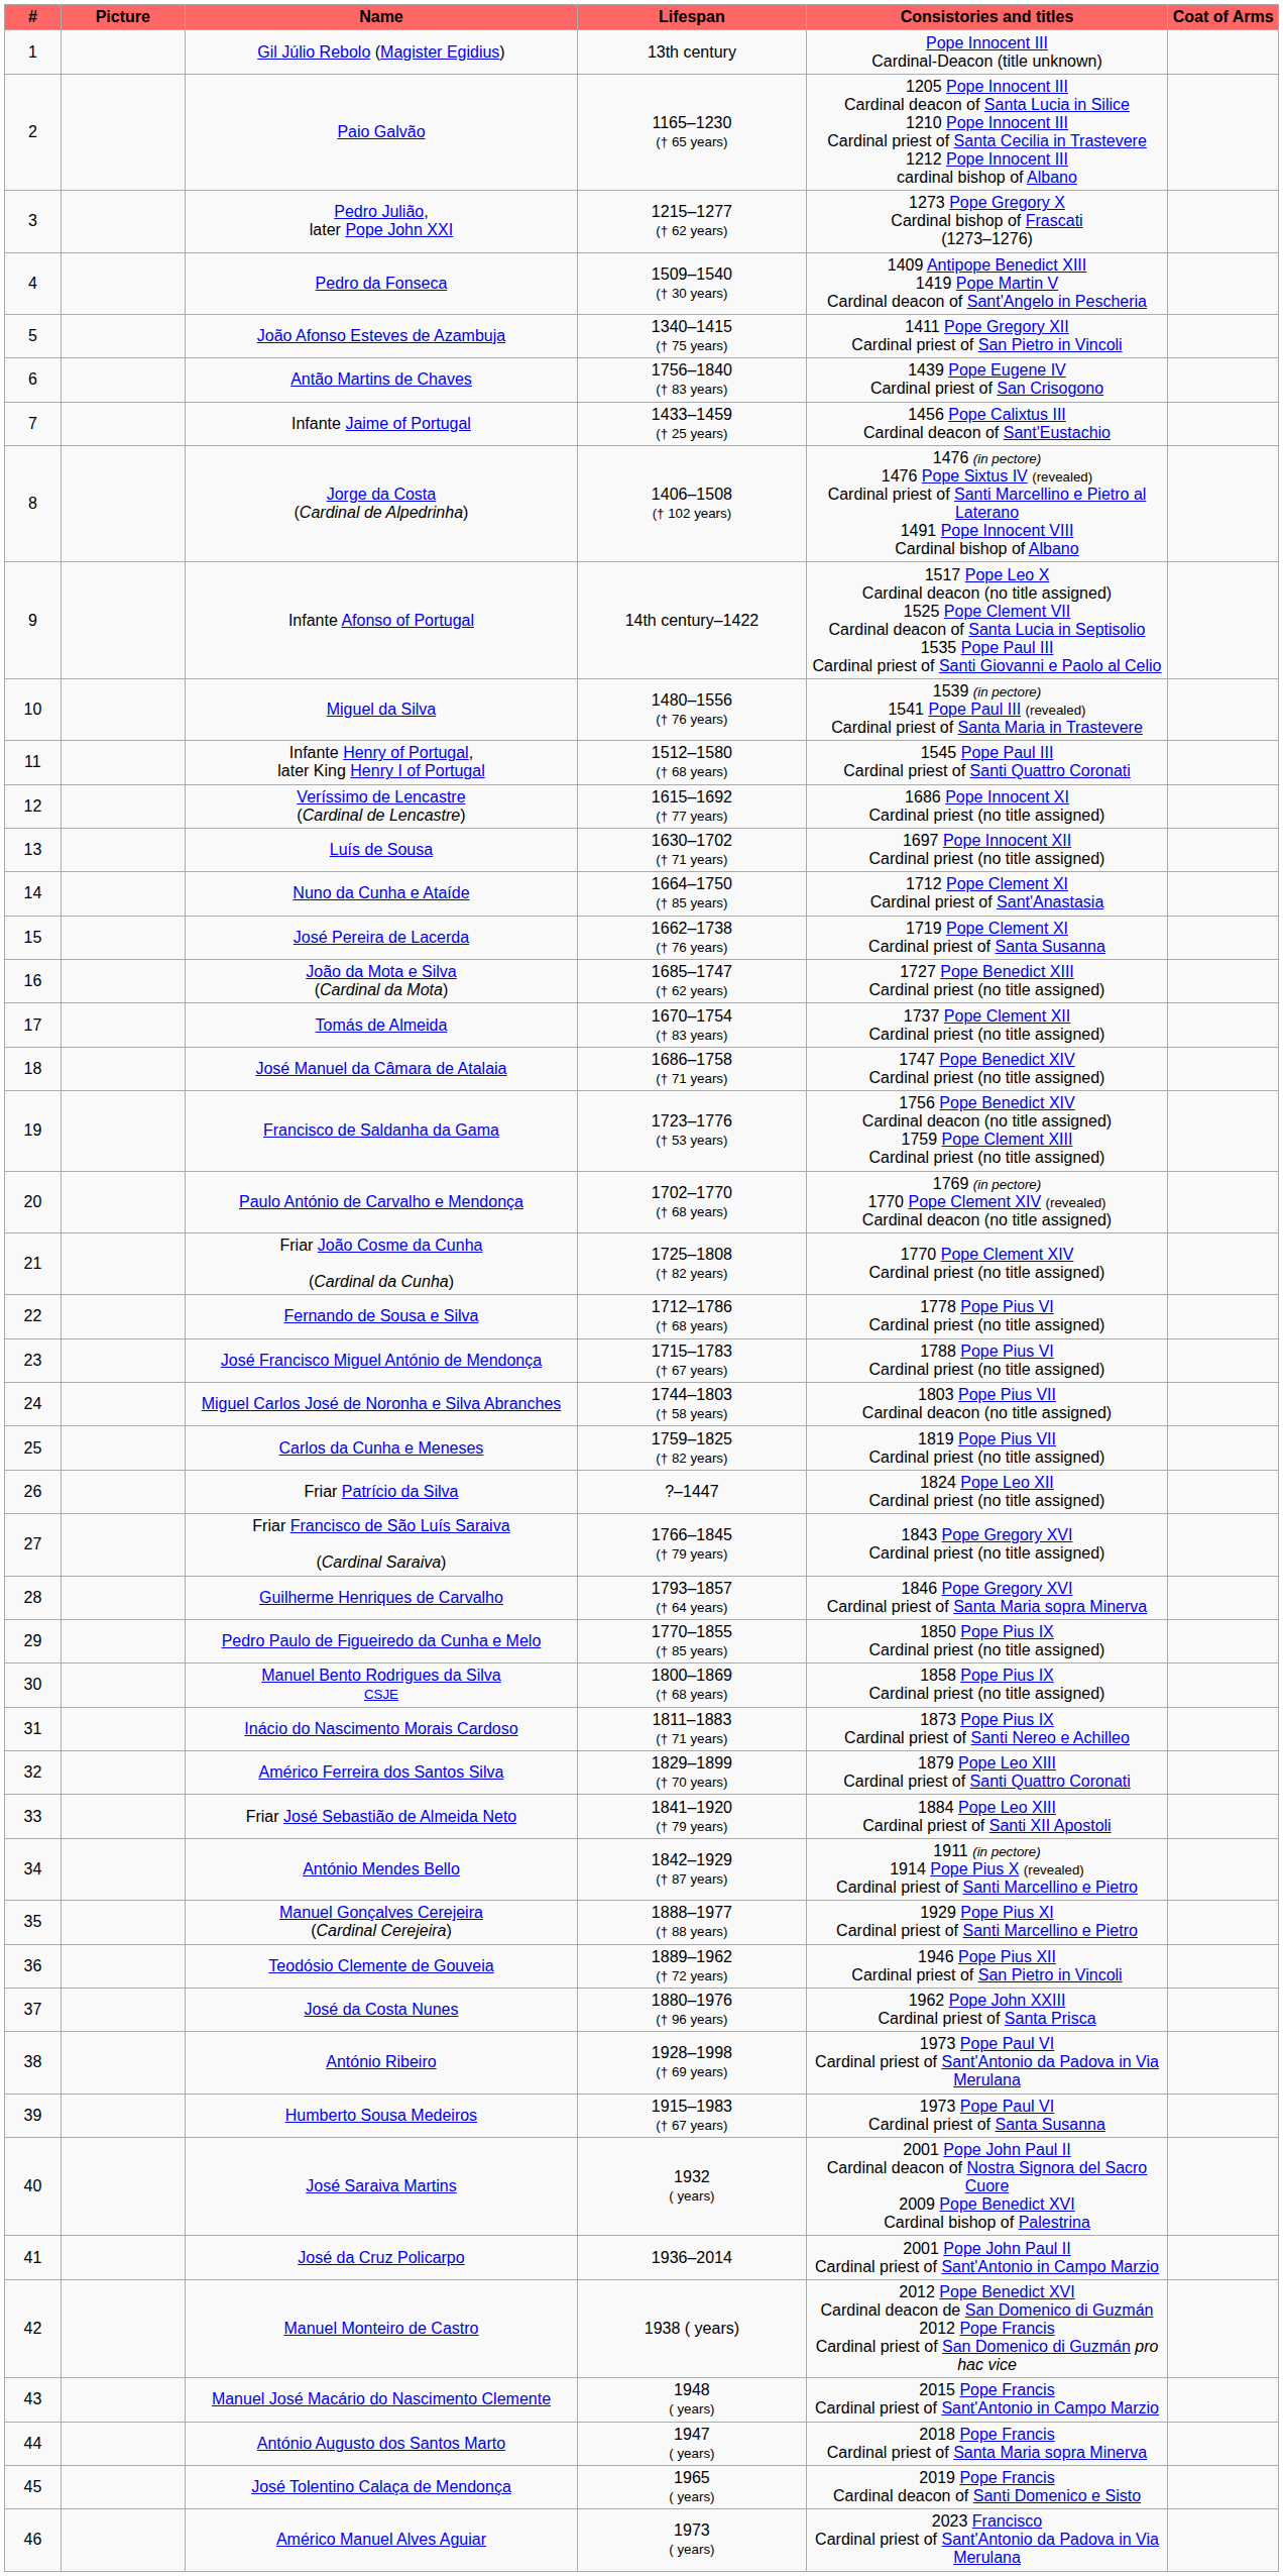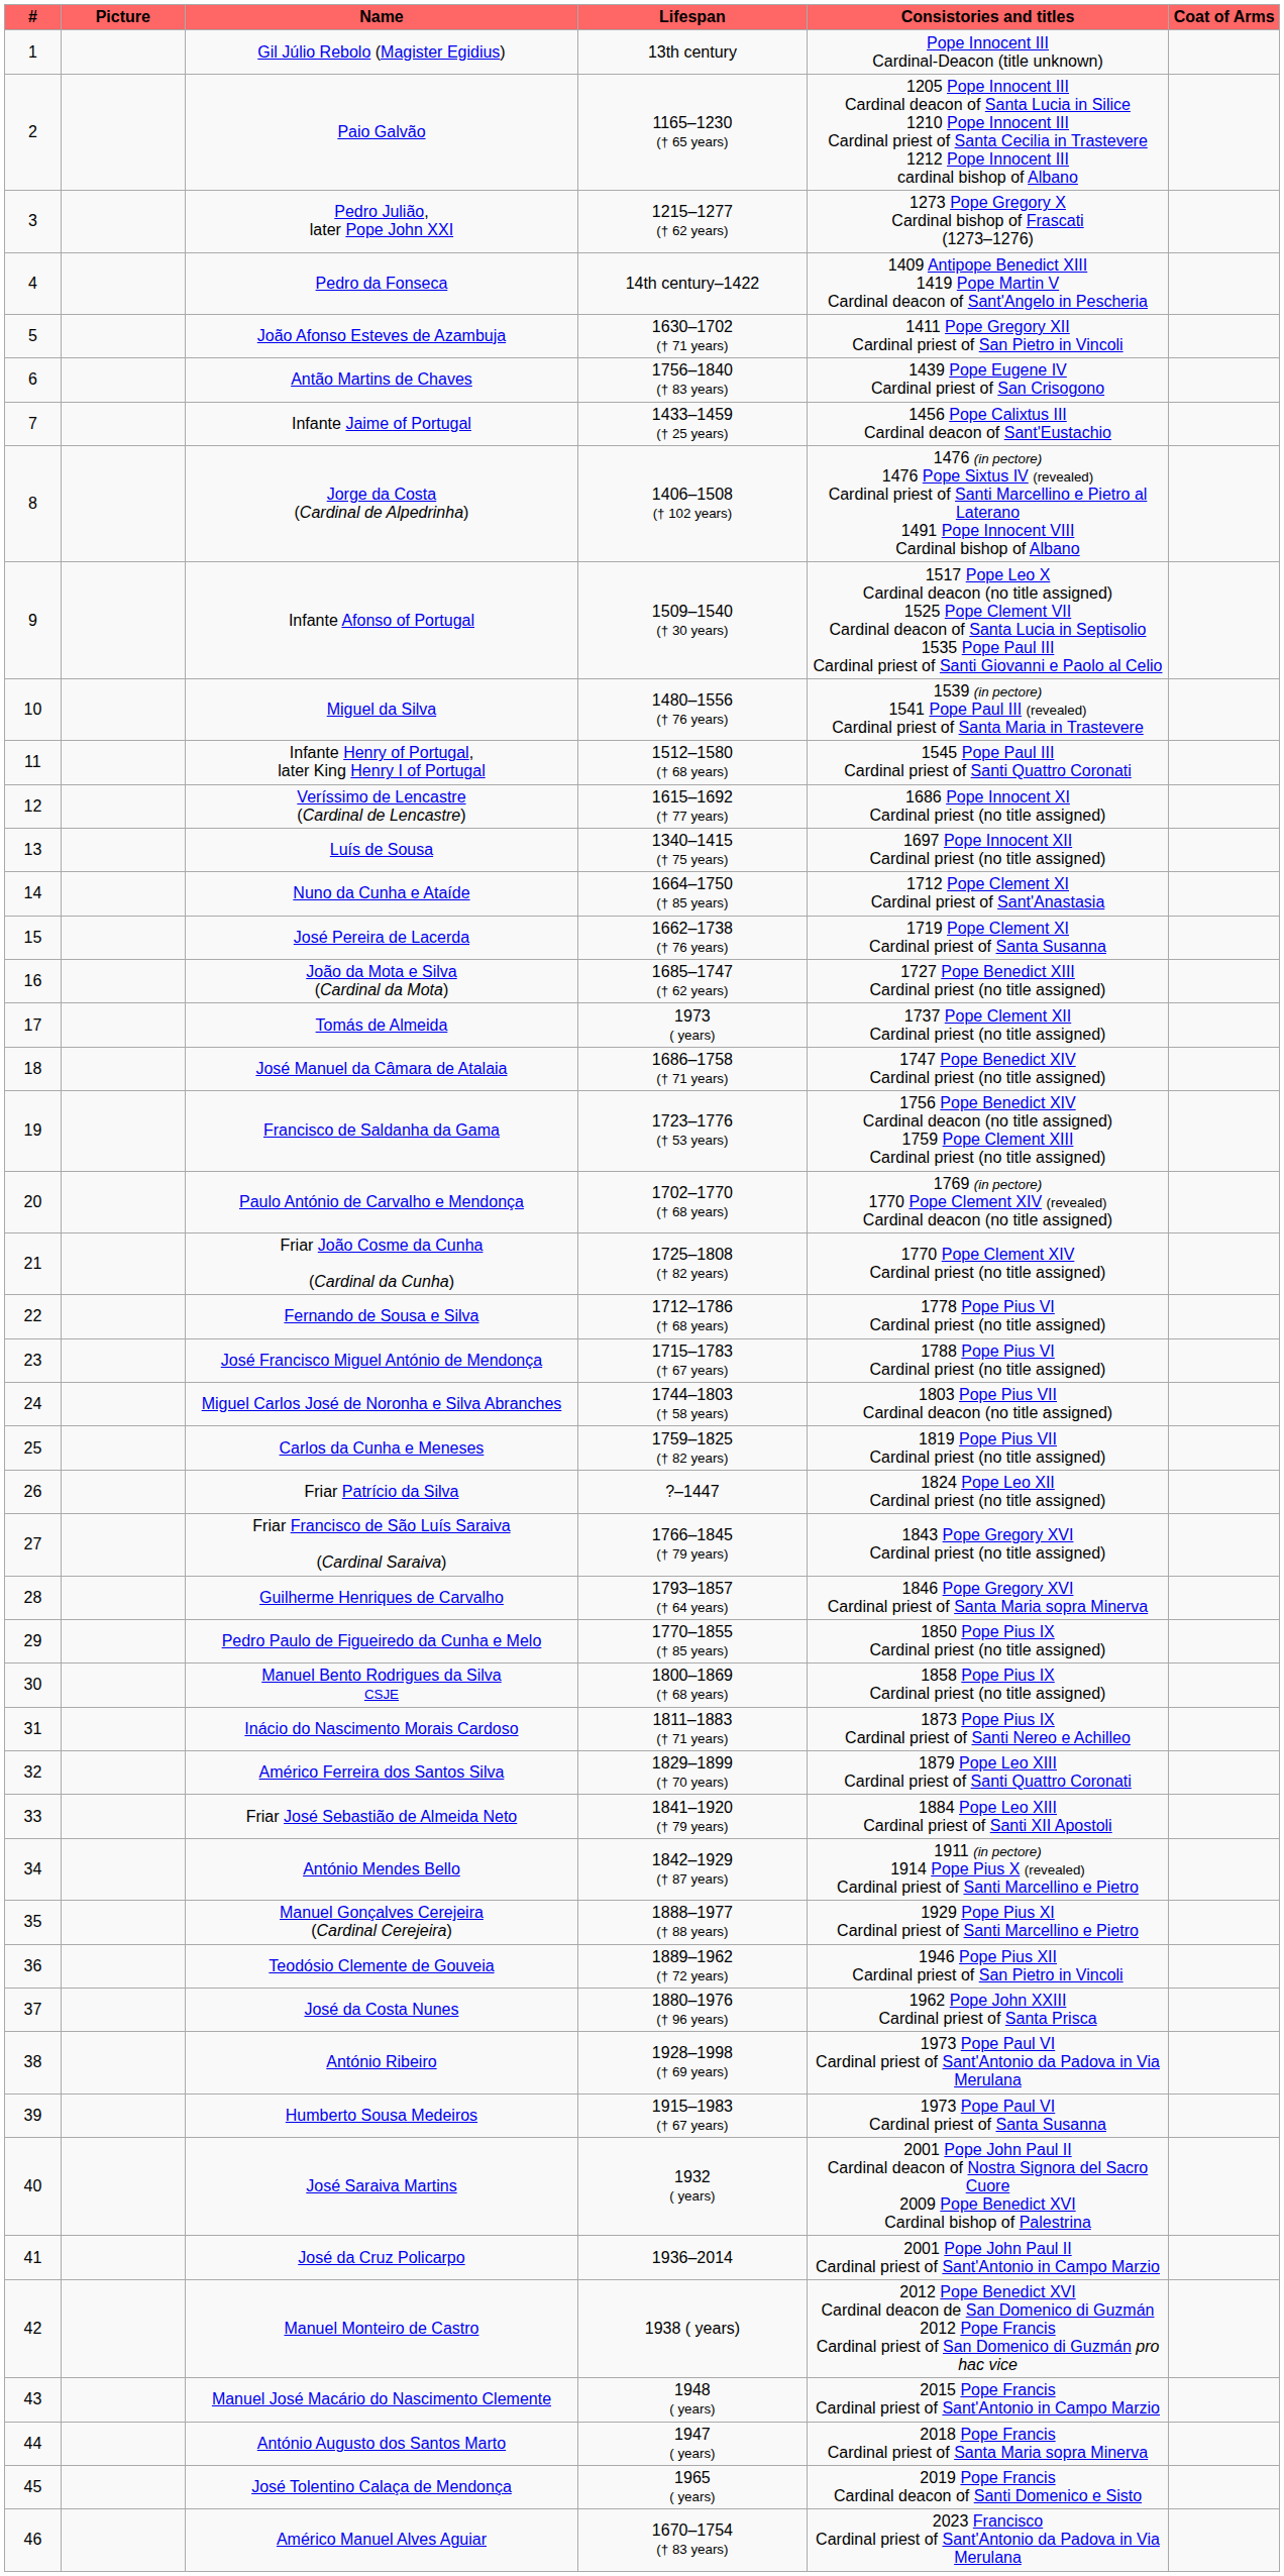Pedro da Fonseca | Lifespan: 1509–1540 († 30 years) -> 14th century–1422
João Afonso Esteves de Azambuja | Lifespan: 1340–1415 († 75 years) -> 1630–1702 († 71 years)
Infante Afonso of Portugal | Lifespan: 14th century–1422 -> 1509–1540 († 30 years)
Luís de Sousa | Lifespan: 1630–1702 († 71 years) -> 1340–1415 († 75 years)
Tomás de Almeida | Lifespan: 1670–1754 († 83 years) -> 1973 ( years)
Américo Manuel Alves Aguiar | Lifespan: 1973 ( years) -> 1670–1754 († 83 years)
